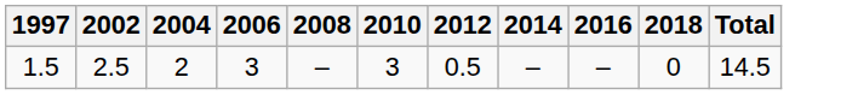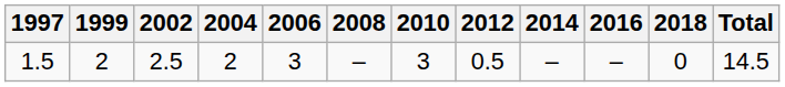+ column: 1999 | 2
